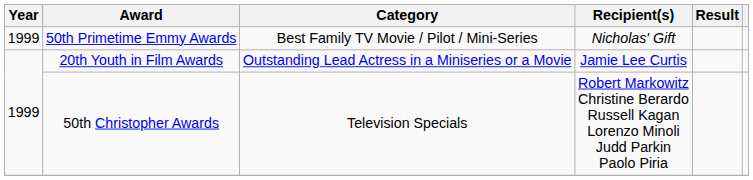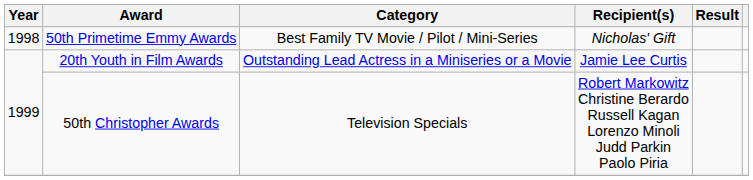50th Primetime Emmy Awards | Year: 1999 -> 1998
